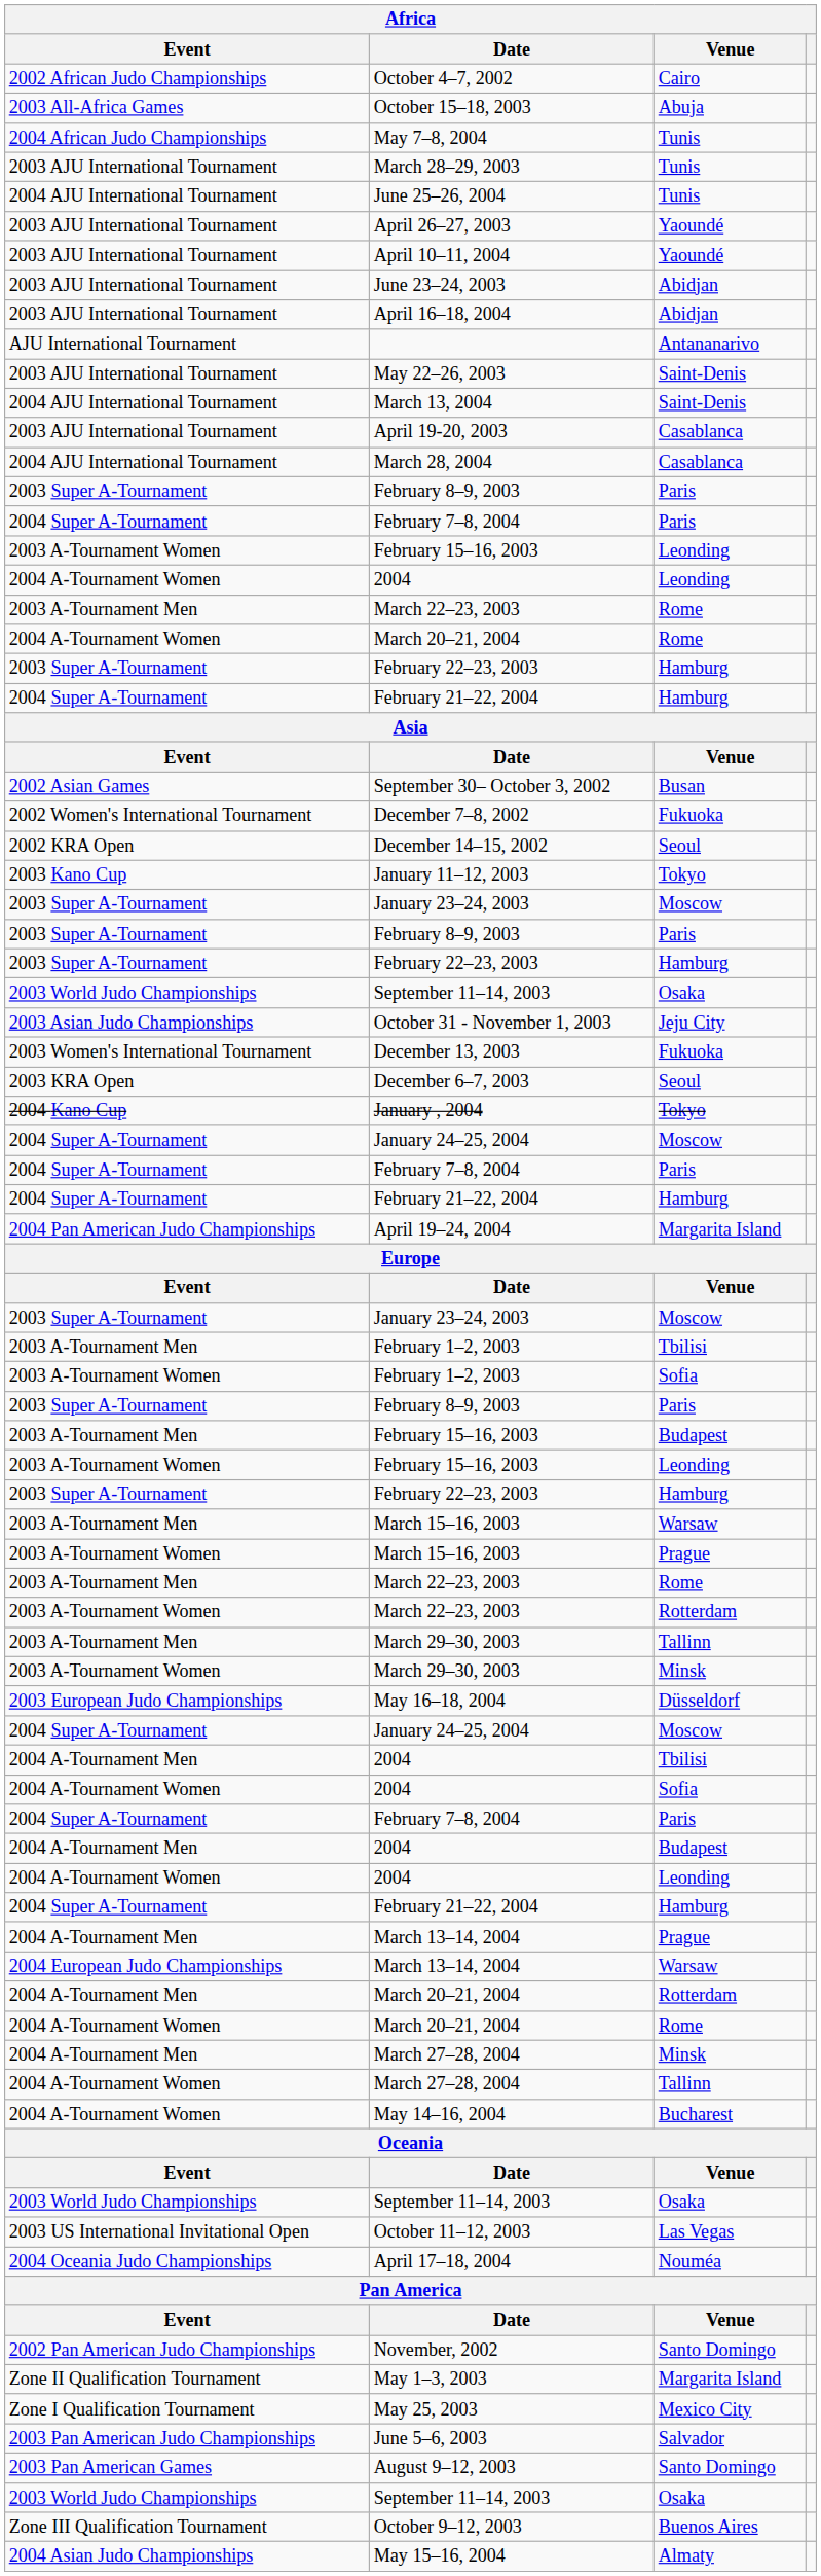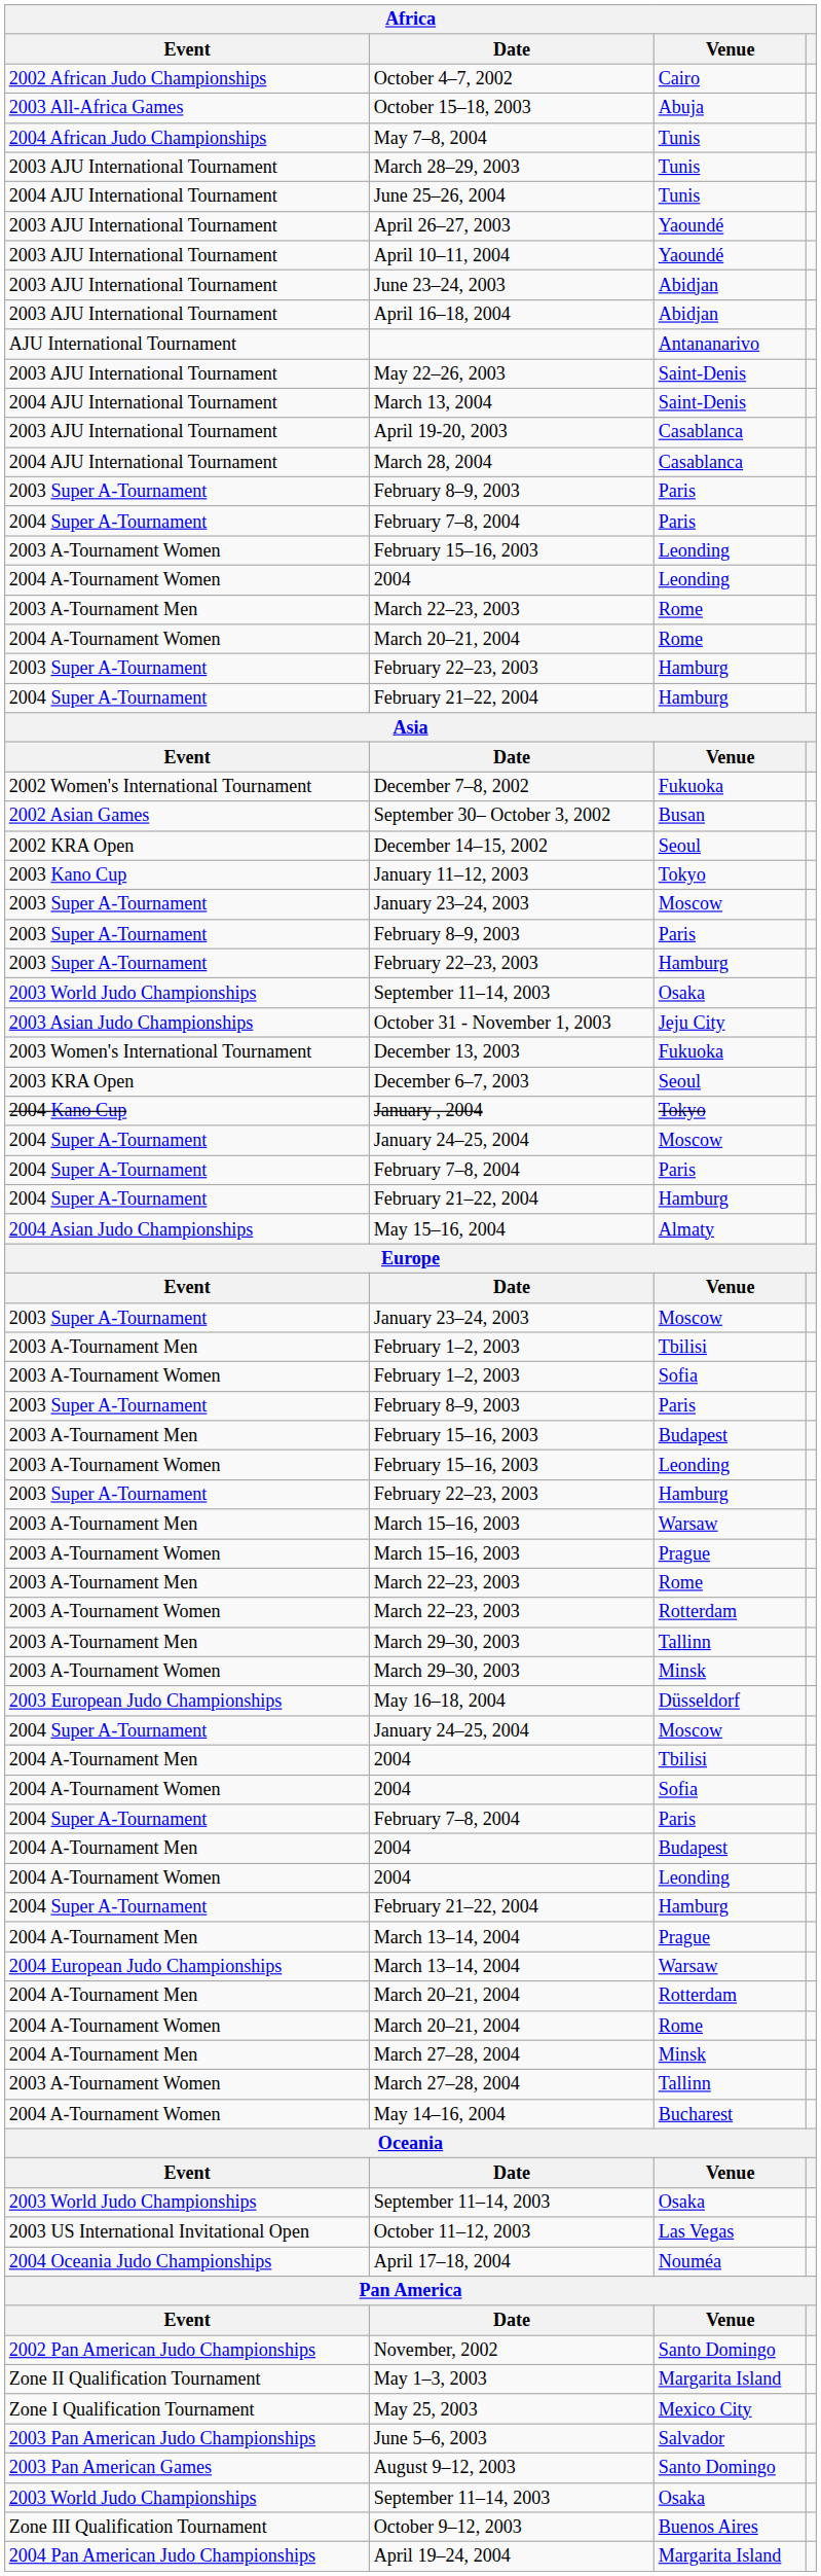rows swapped: September 30– October 3, 2002 <-> December 7–8, 2002
rows swapped: May 15–16, 2004 <-> April 19–24, 2004
March 27–28, 2004 / Tallinn | Event: 2004 A-Tournament Women -> 2003 A-Tournament Women
